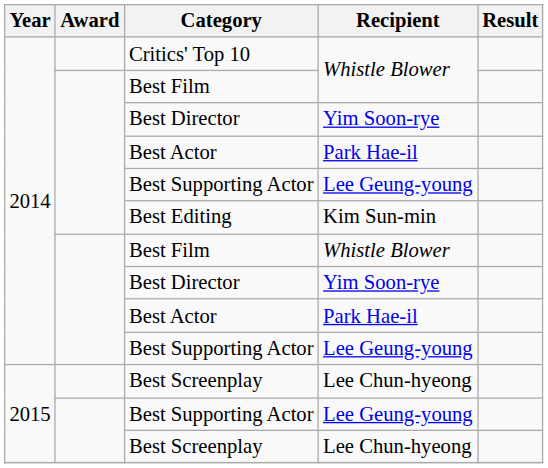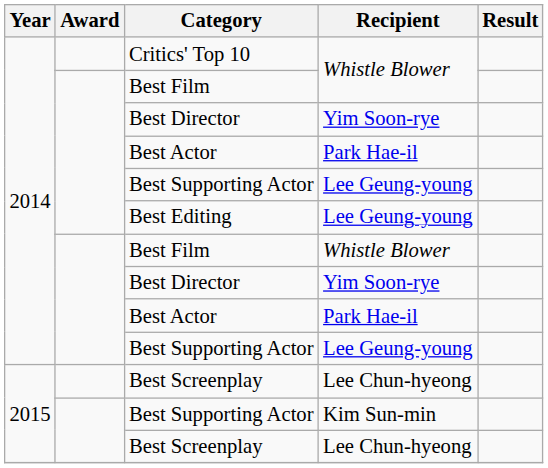Best Editing | Recipient: Kim Sun-min -> Lee Geung-young
2015 / Best Supporting Actor | Recipient: Lee Geung-young -> Kim Sun-min
